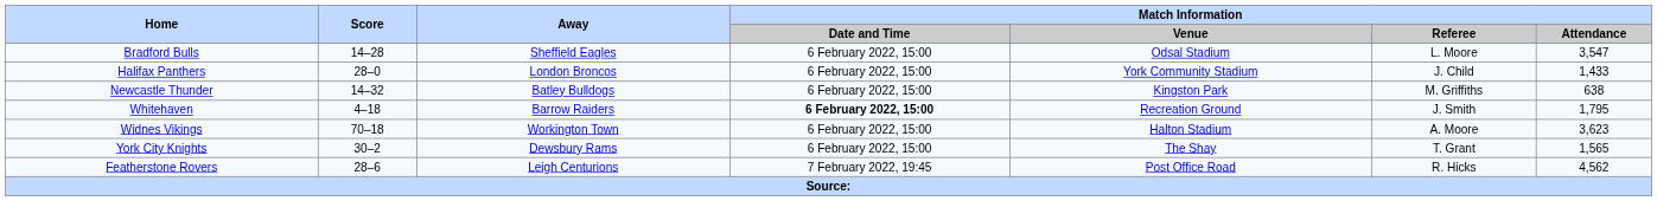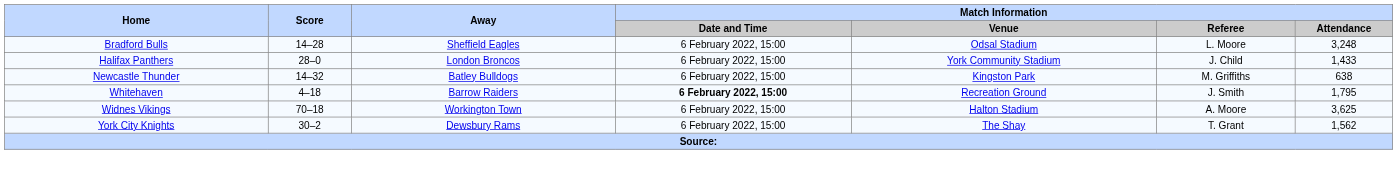Bradford Bulls | Match Information / Attendance: 3,547 -> 3,248
Widnes Vikings | Match Information / Attendance: 3,623 -> 3,625
York City Knights | Match Information / Attendance: 1,565 -> 1,562
- row: Featherstone Rovers | 28–6 | Leigh Centurions | 7 February 2022, 19:45 | Post Office Road | R. Hicks | 4,562
